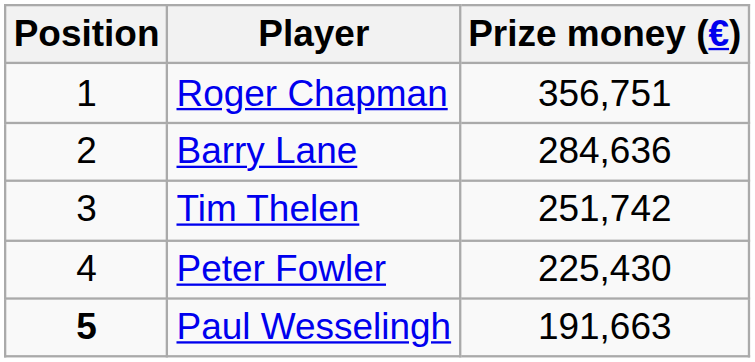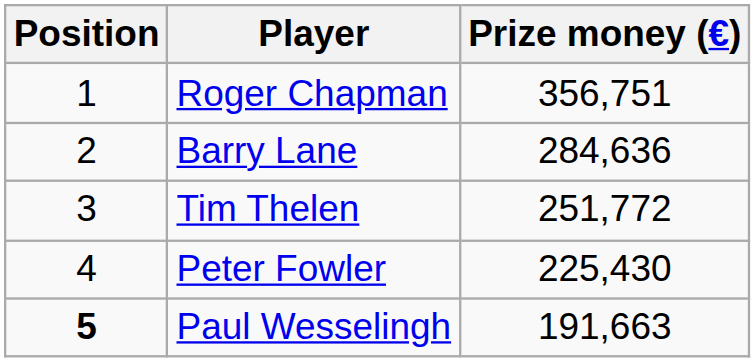Tim Thelen | Prize money (€): 251,742 -> 251,772
